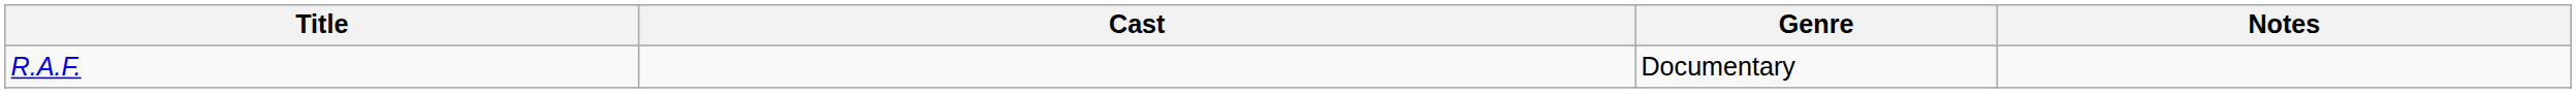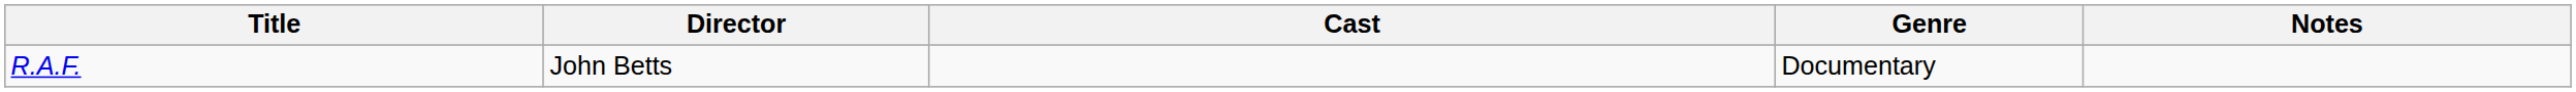+ column: Director | John Betts
